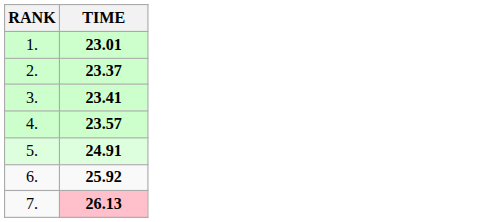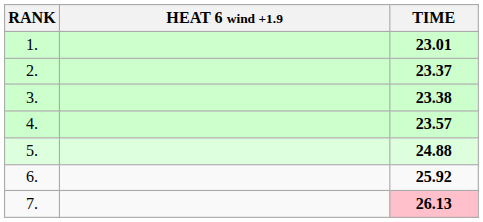+ column: HEAT 6 wind +1.9
3. | TIME: 23.41 -> 23.38
5. | TIME: 24.91 -> 24.88
